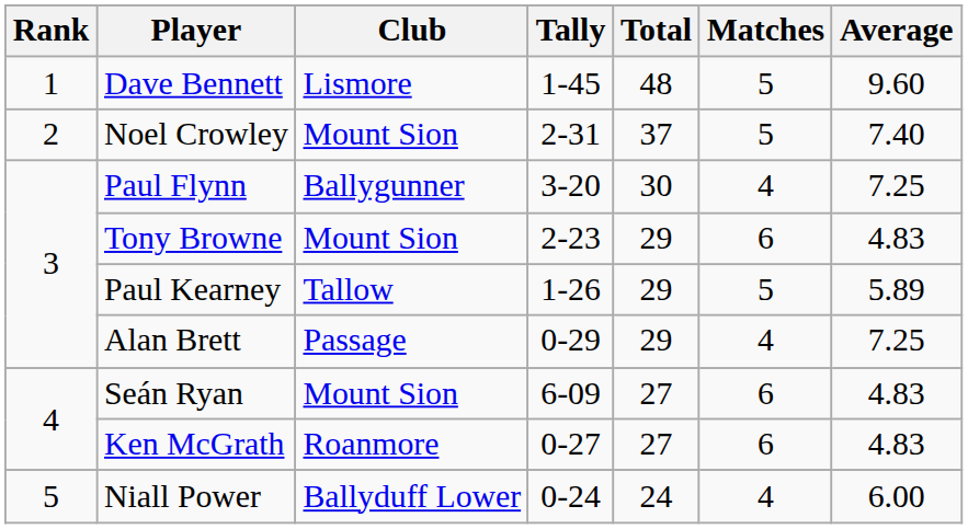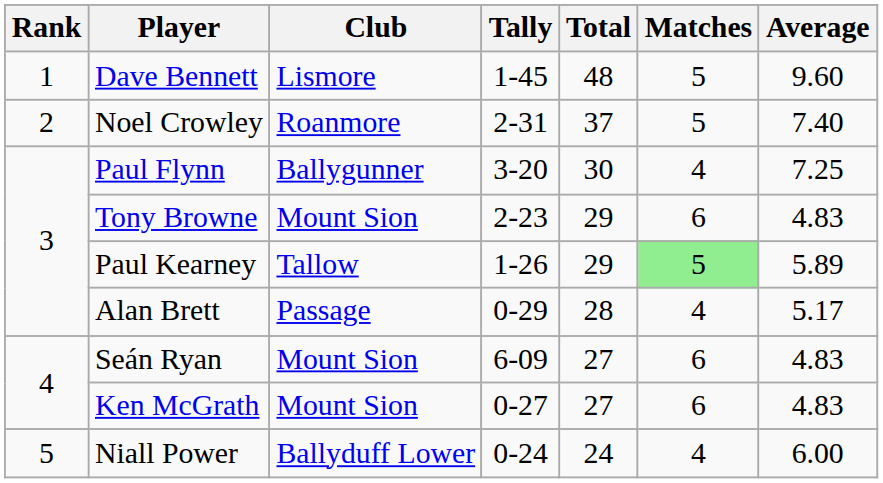Noel Crowley | Club: Mount Sion -> Roanmore
Paul Kearney | Matches: no background -> lightgreen background
Alan Brett | Total: 29 -> 28
Alan Brett | Average: 7.25 -> 5.17
Ken McGrath | Club: Roanmore -> Mount Sion
